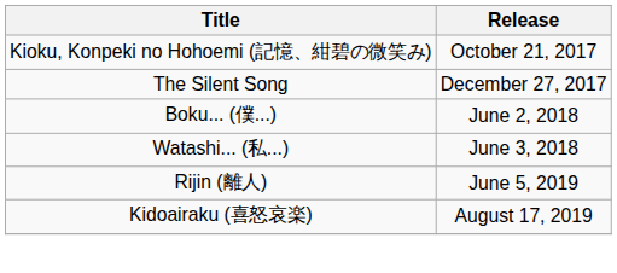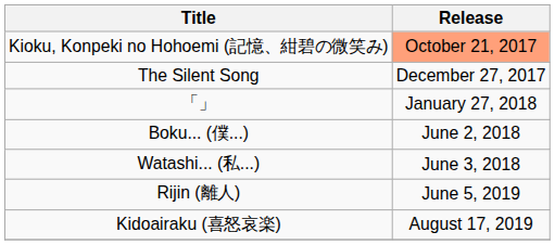Kioku, Konpeki no Hohoemi (記憶、紺碧の微笑み) | Release: no background -> lightsalmon background
+ row: 「」 | January 27, 2018
